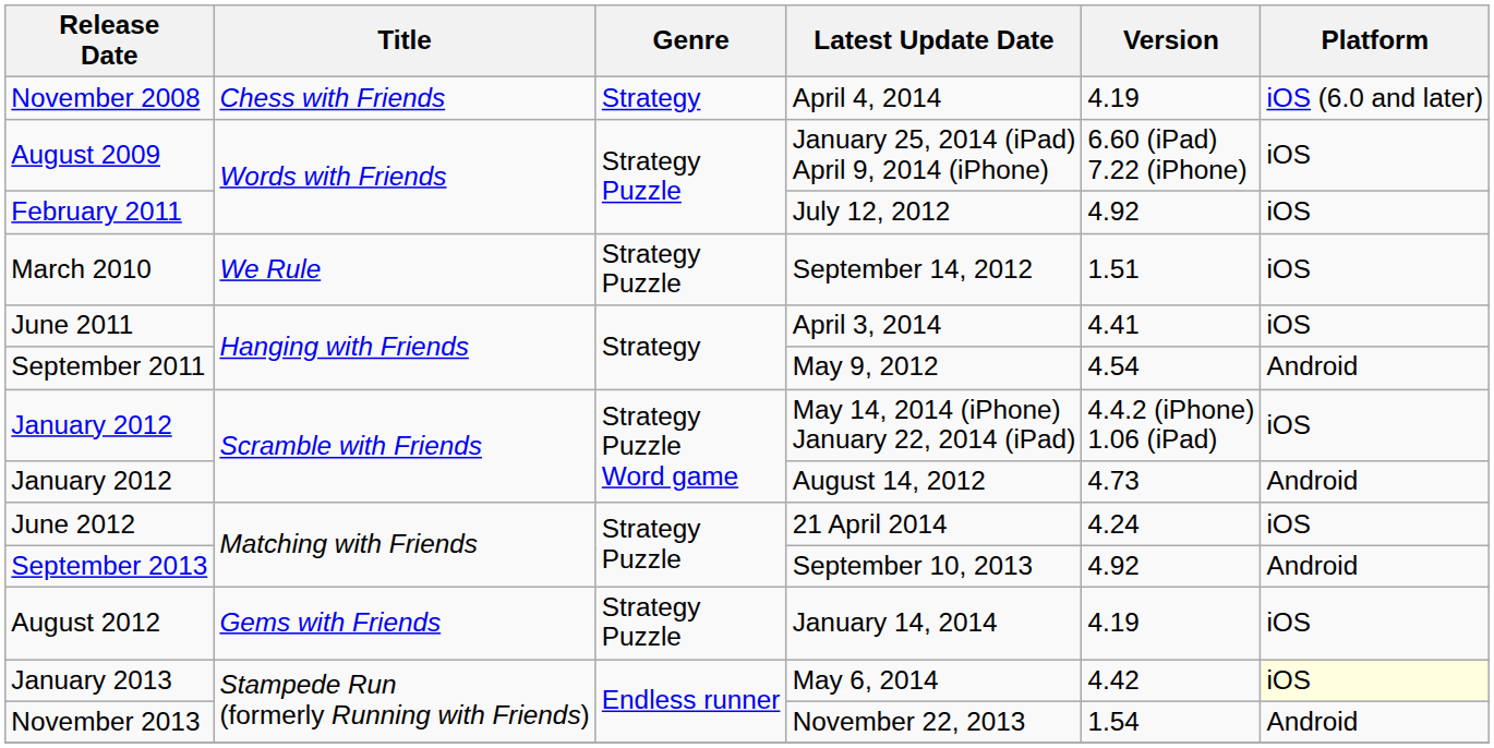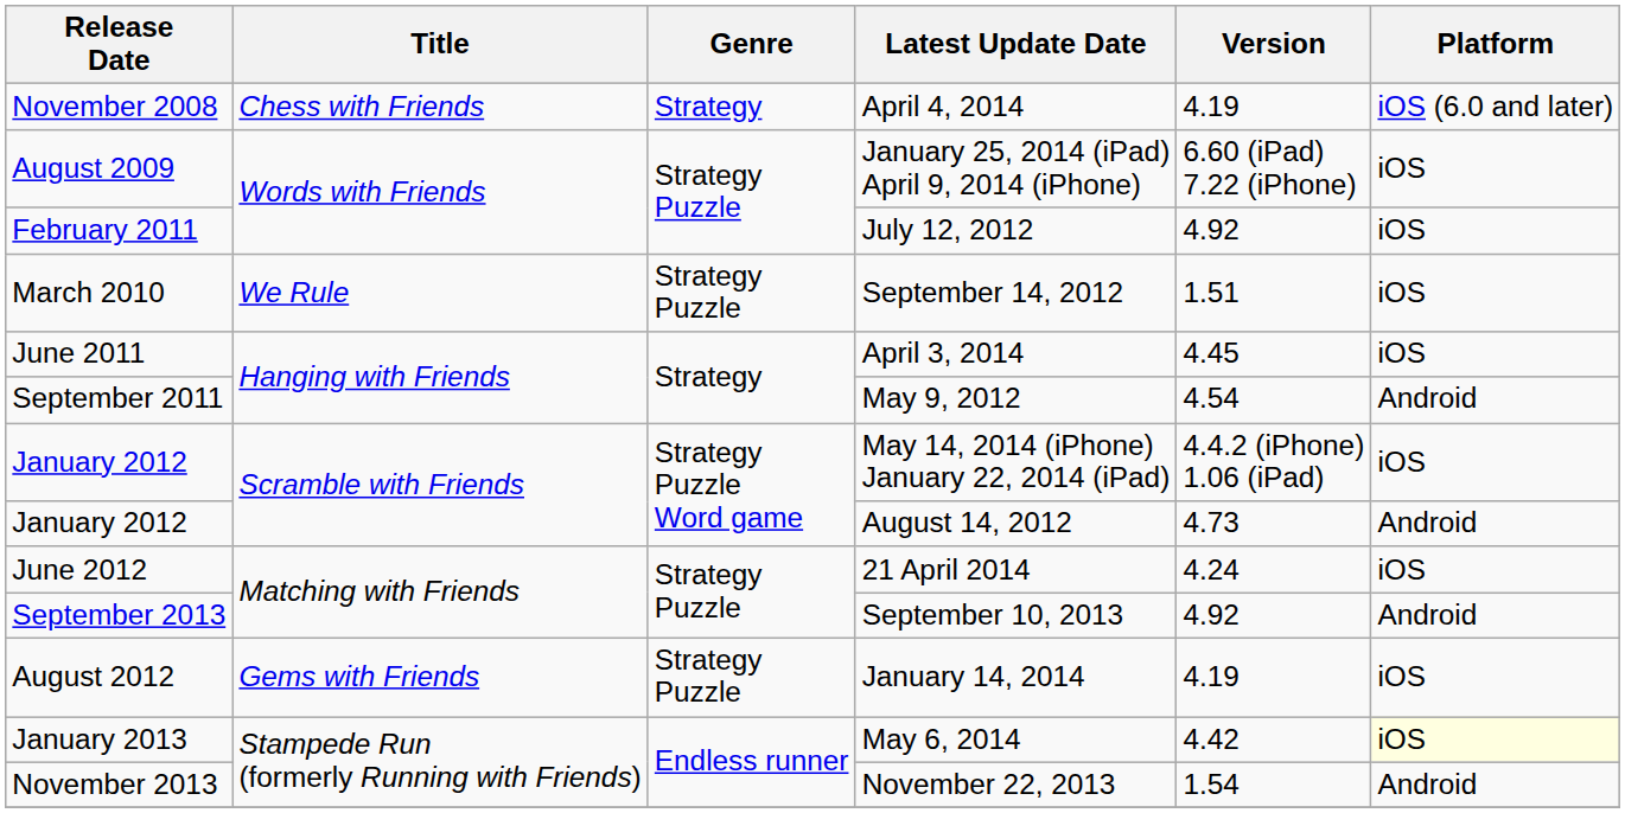April 3, 2014 | Version: 4.41 -> 4.45
